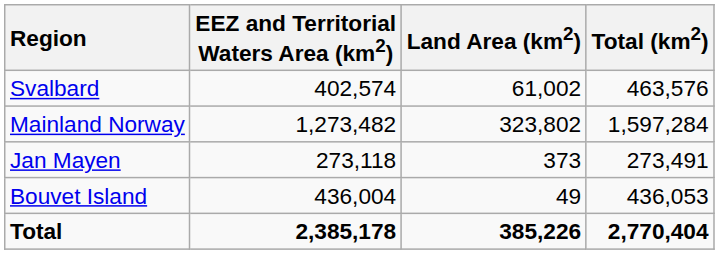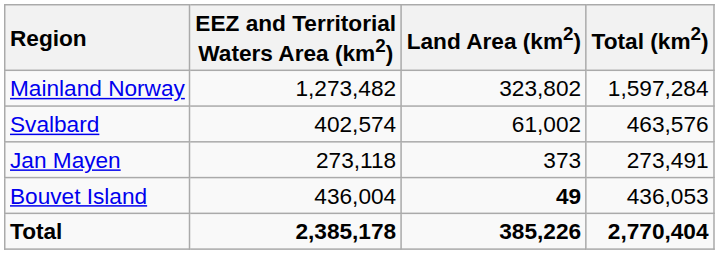rows swapped: Mainland Norway <-> Svalbard
Bouvet Island | Land Area (km2): normal -> bold
